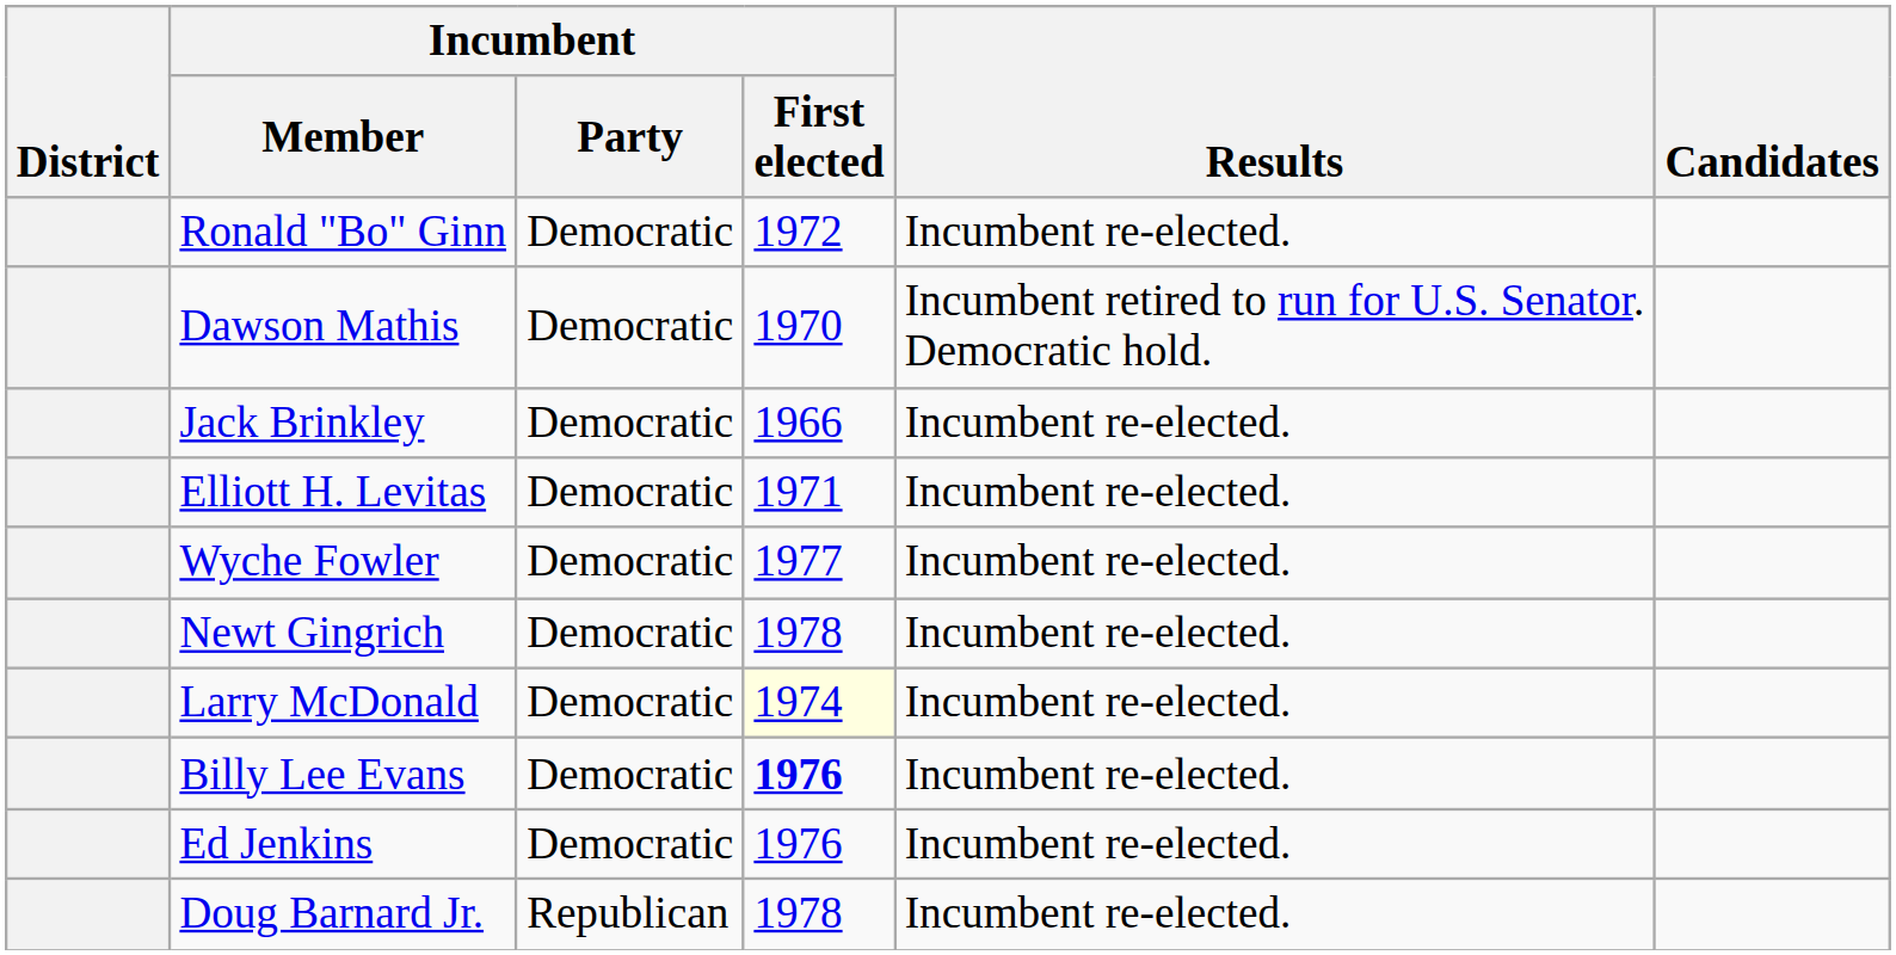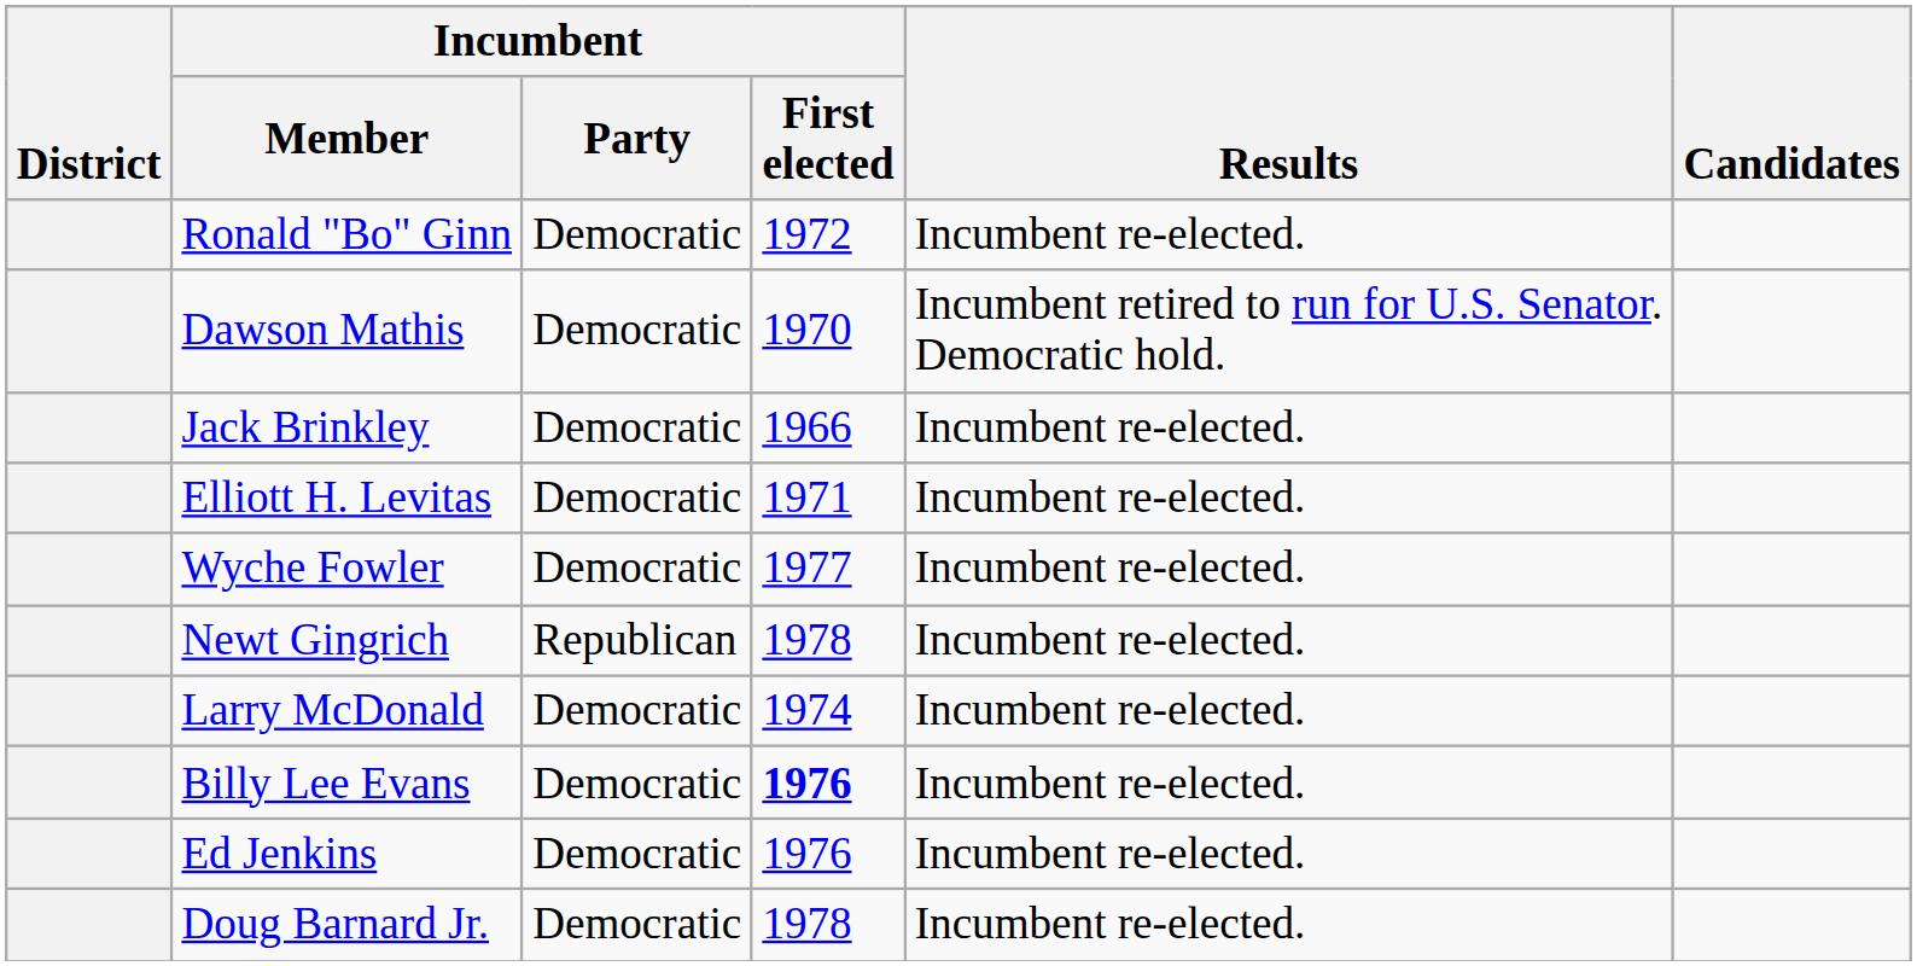Newt Gingrich | Incumbent / Party: Democratic -> Republican
Larry McDonald | Incumbent / First elected: lightyellow background -> no background
Doug Barnard Jr. | Incumbent / Party: Republican -> Democratic
